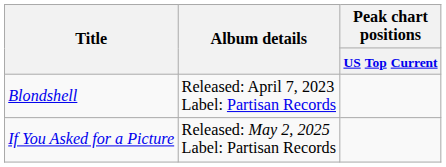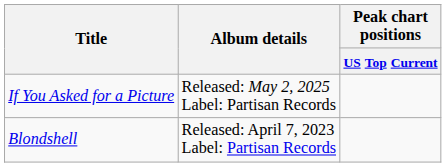rows swapped: Blondshell <-> If You Asked for a Picture
